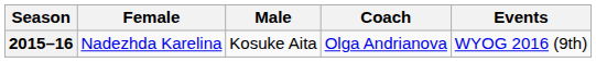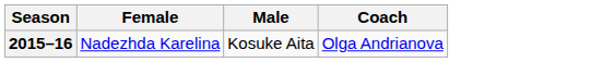- column: Events | WYOG 2016 (9th)
